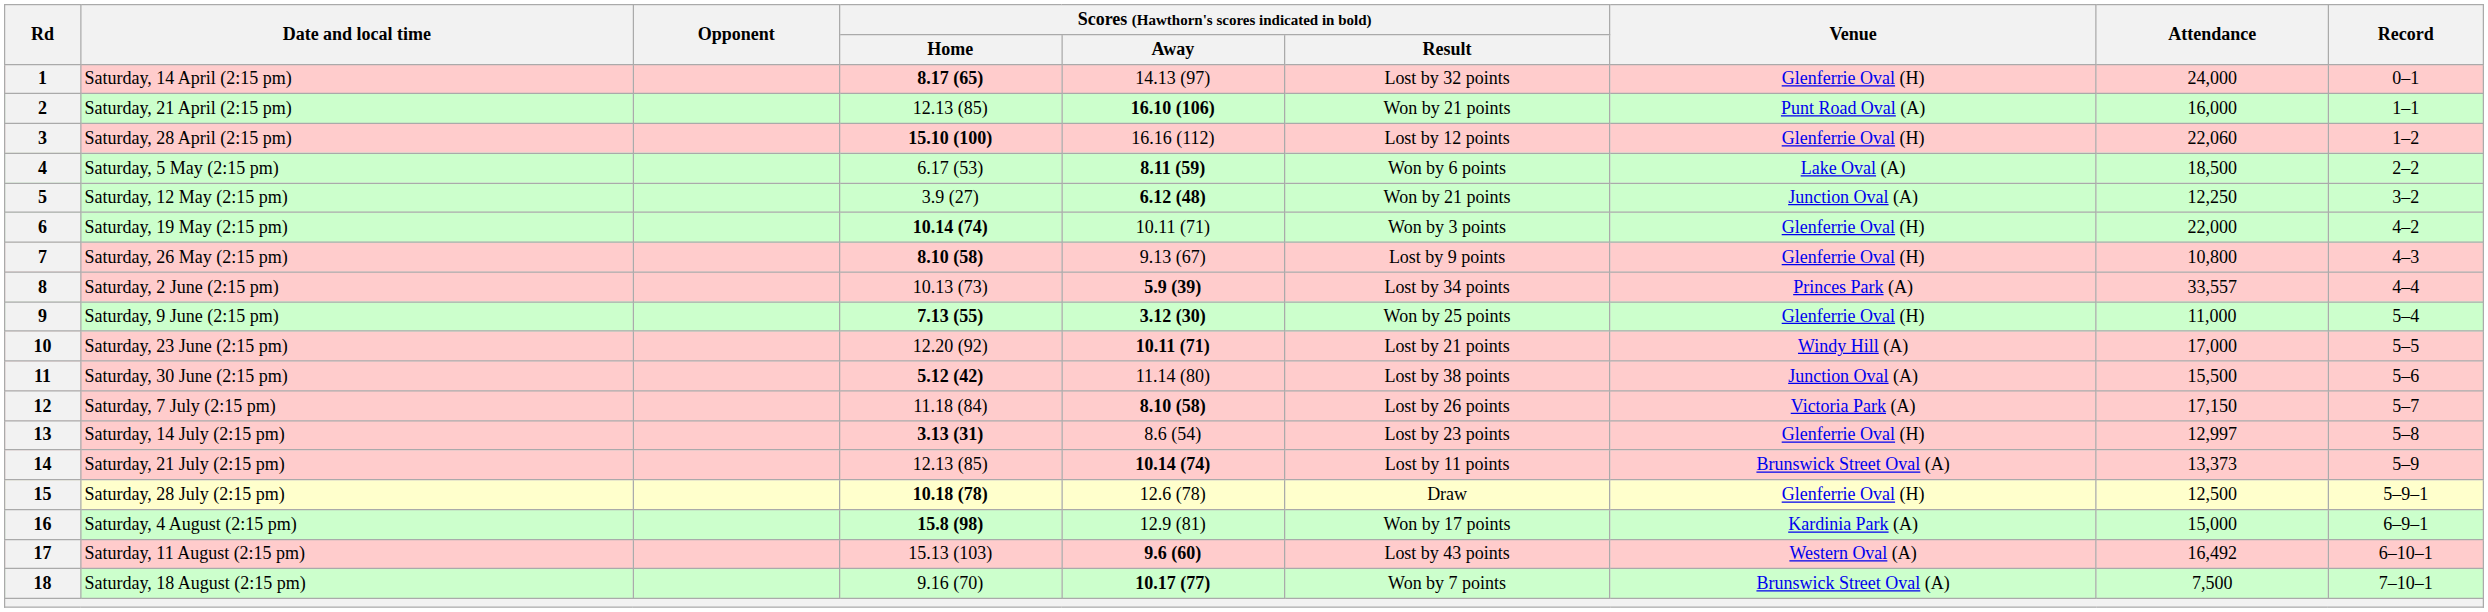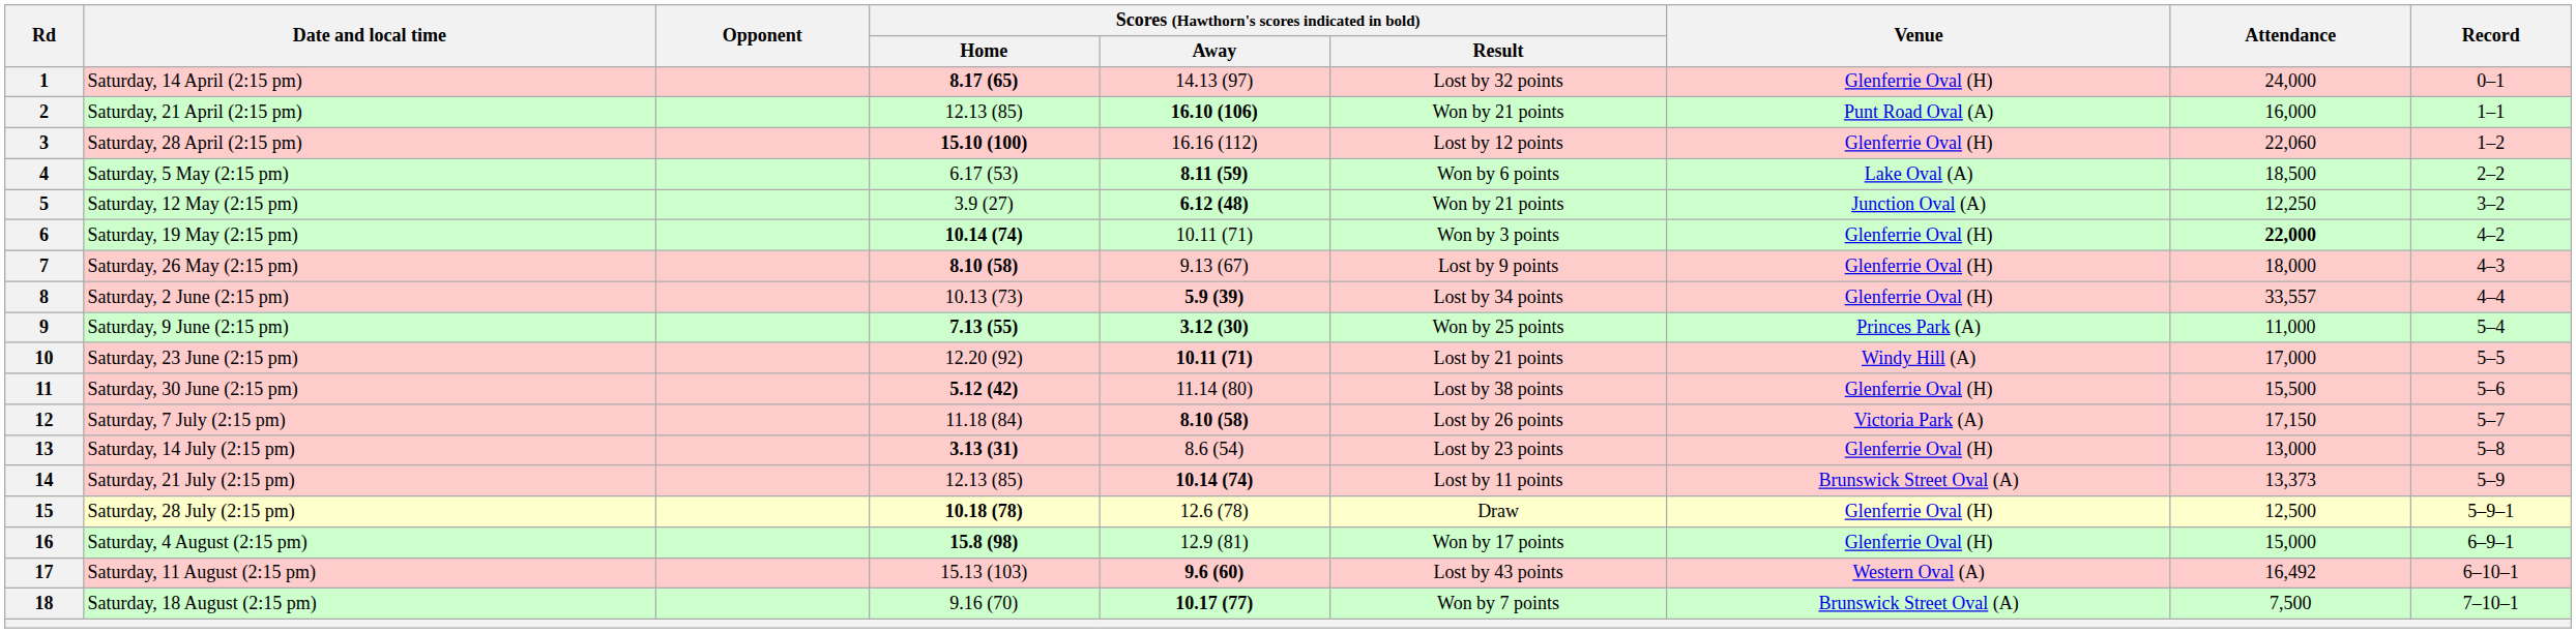6 | Attendance: normal -> bold
7 | Attendance: 10,800 -> 18,000
8 | Venue: Princes Park (A) -> Glenferrie Oval (H)
9 | Venue: Glenferrie Oval (H) -> Princes Park (A)
11 | Venue: Junction Oval (A) -> Glenferrie Oval (H)
13 | Attendance: 12,997 -> 13,000
16 | Venue: Kardinia Park (A) -> Glenferrie Oval (H)
